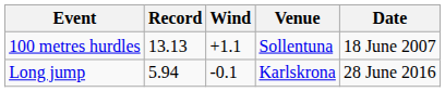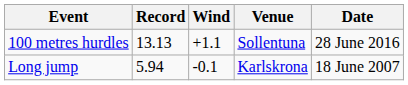100 metres hurdles | Date: 18 June 2007 -> 28 June 2016
Long jump | Date: 28 June 2016 -> 18 June 2007
